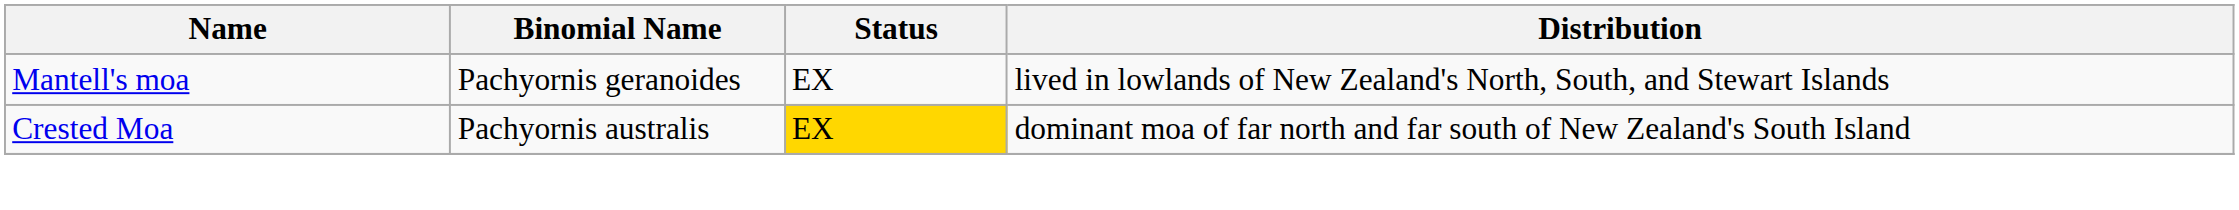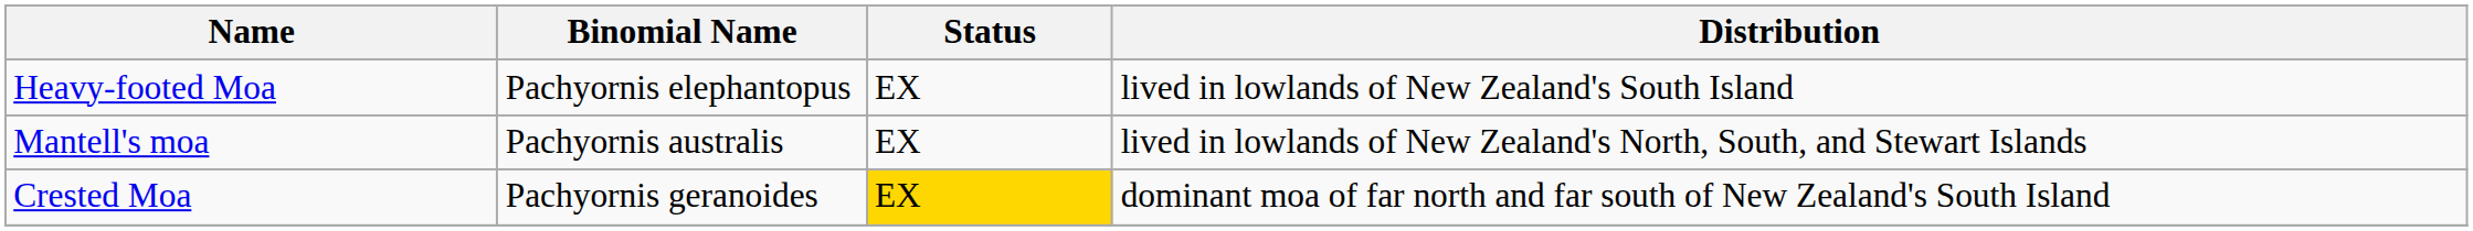+ row: Heavy-footed Moa | Pachyornis elephantopus | EX | lived in lowlands of New Zealand's South Island
Mantell's moa | Binomial Name: Pachyornis geranoides -> Pachyornis australis
Crested Moa | Binomial Name: Pachyornis australis -> Pachyornis geranoides
